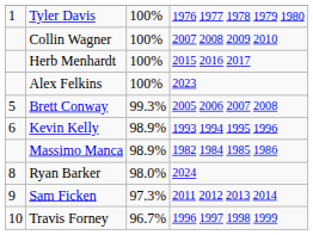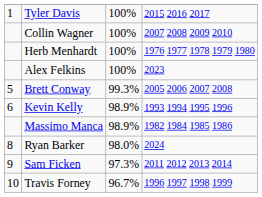Tyler Davis | column 4: 1976 1977 1978 1979 1980 -> 2015 2016 2017
Herb Menhardt | column 4: 2015 2016 2017 -> 1976 1977 1978 1979 1980
